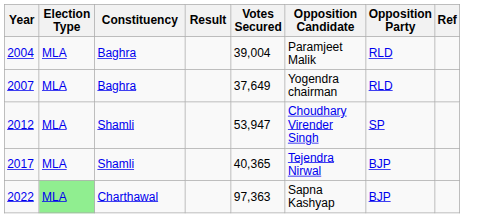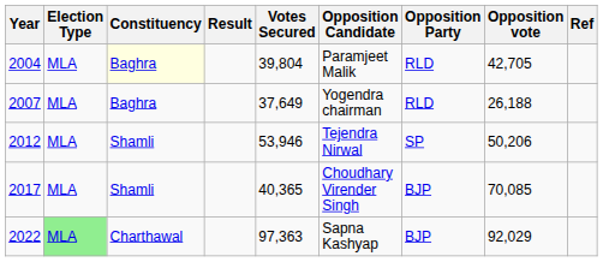+ column: Opposition vote | 42,705 | 26,188 | 50,206 | 70,085 | 92,029
2004 | Constituency: no background -> lightyellow background
2004 | Votes Secured: 39,004 -> 39,804
2012 | Votes Secured: 53,947 -> 53,946
2012 | Opposition Candidate: Choudhary Virender Singh -> Tejendra Nirwal
2017 | Opposition Candidate: Tejendra Nirwal -> Choudhary Virender Singh
